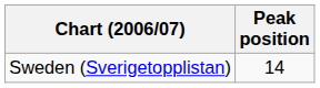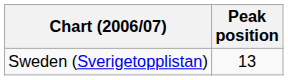Sweden (Sverigetopplistan) | Peak position: 14 -> 13
